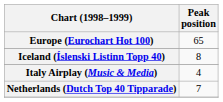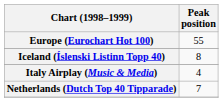Europe (Eurochart Hot 100) | Peak position: 65 -> 55
